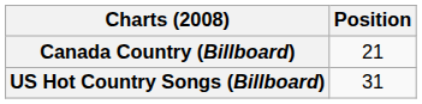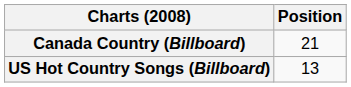US Hot Country Songs (Billboard) | Position: 31 -> 13
